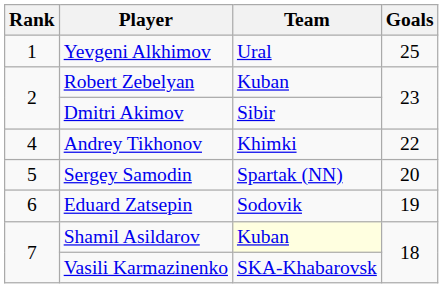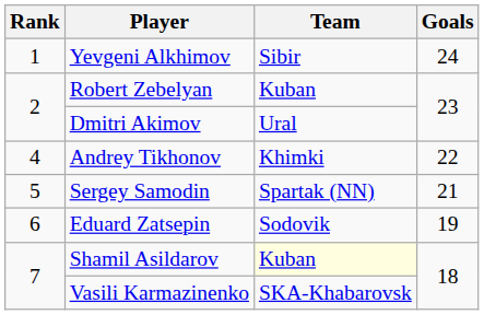Yevgeni Alkhimov | Team: Ural -> Sibir
Yevgeni Alkhimov | Goals: 25 -> 24
Dmitri Akimov | Team: Sibir -> Ural
Sergey Samodin | Goals: 20 -> 21
